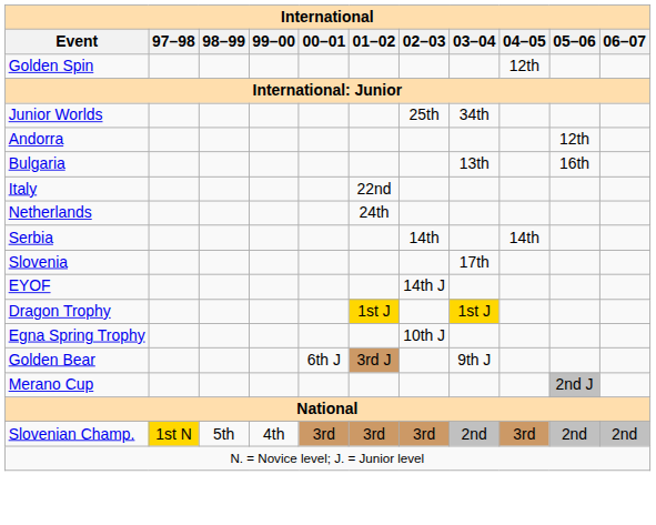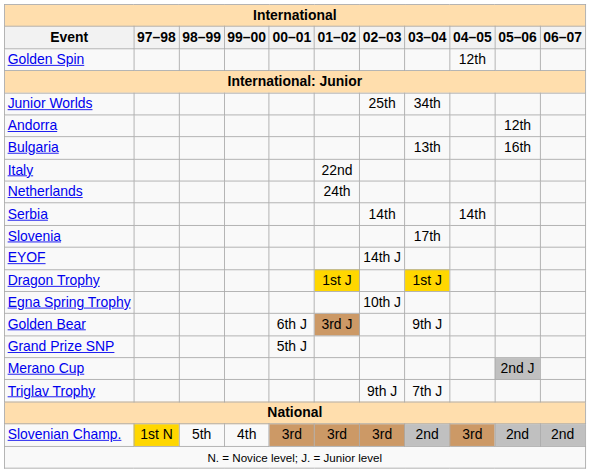+ row: Grand Prize SNP | 5th J
+ row: Triglav Trophy | 9th J | 7th J
